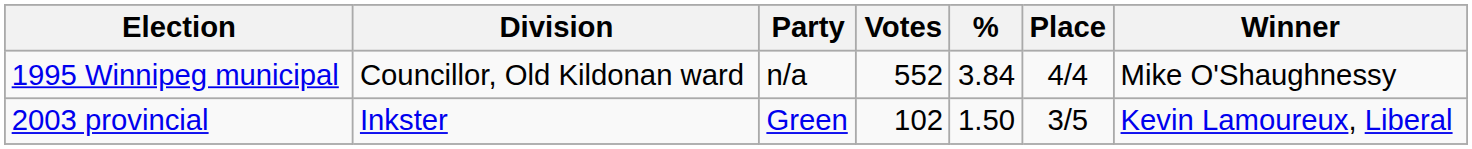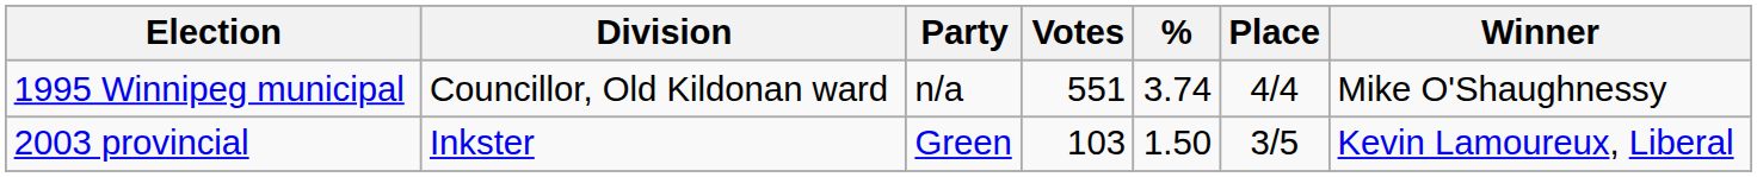1995 Winnipeg municipal | Votes: 552 -> 551
1995 Winnipeg municipal | %: 3.84 -> 3.74
2003 provincial | Votes: 102 -> 103
